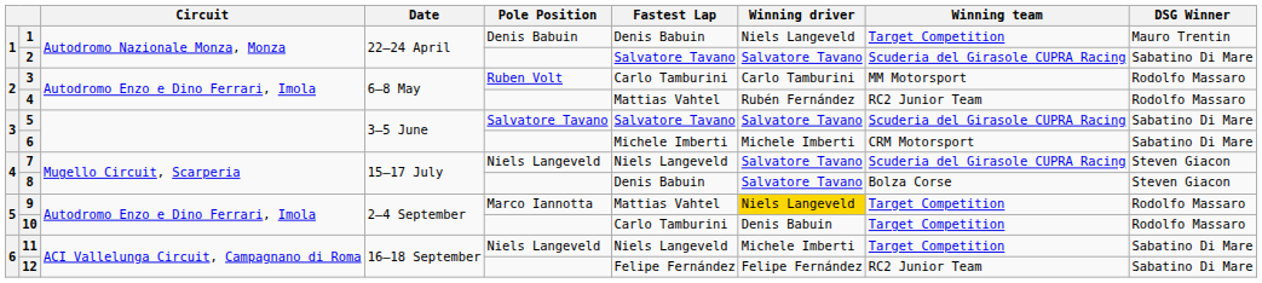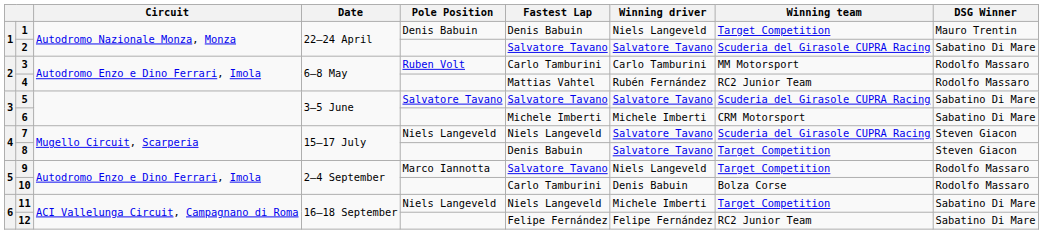8 | Winning team: Bolza Corse -> Target Competition
9 | Fastest Lap: Mattias Vahtel -> Salvatore Tavano
9 | Winning driver: gold background -> no background
10 | Winning team: Target Competition -> Bolza Corse
